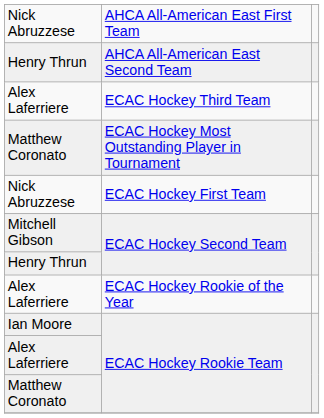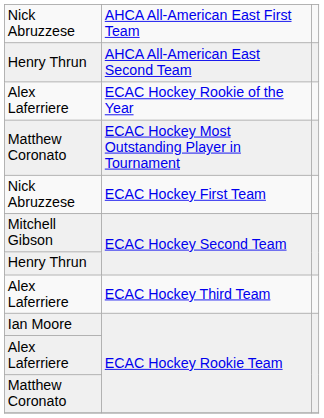rows swapped: ECAC Hockey Rookie of the Year <-> ECAC Hockey Third Team
